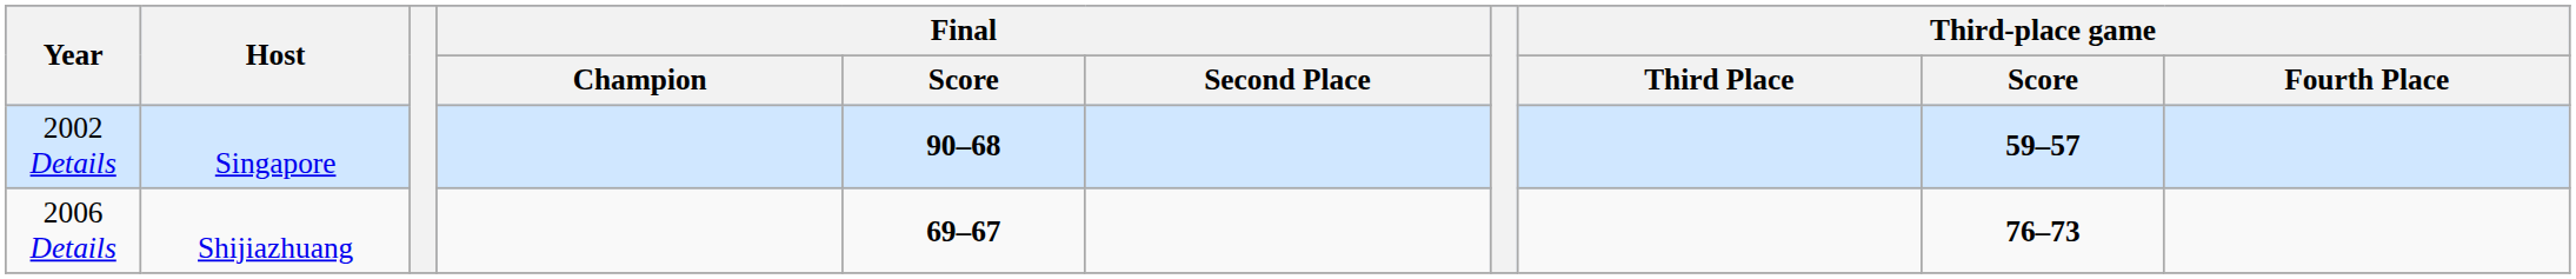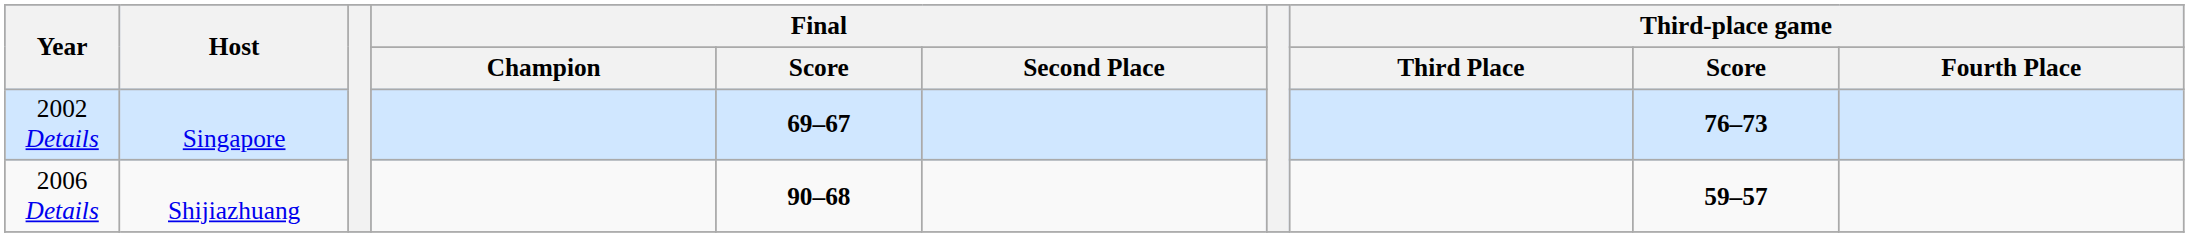2002 Details | Final / Score: 90–68 -> 69–67
2002 Details | Third-place game / Score: 59–57 -> 76–73
2006 Details | Final / Score: 69–67 -> 90–68
2006 Details | Third-place game / Score: 76–73 -> 59–57
